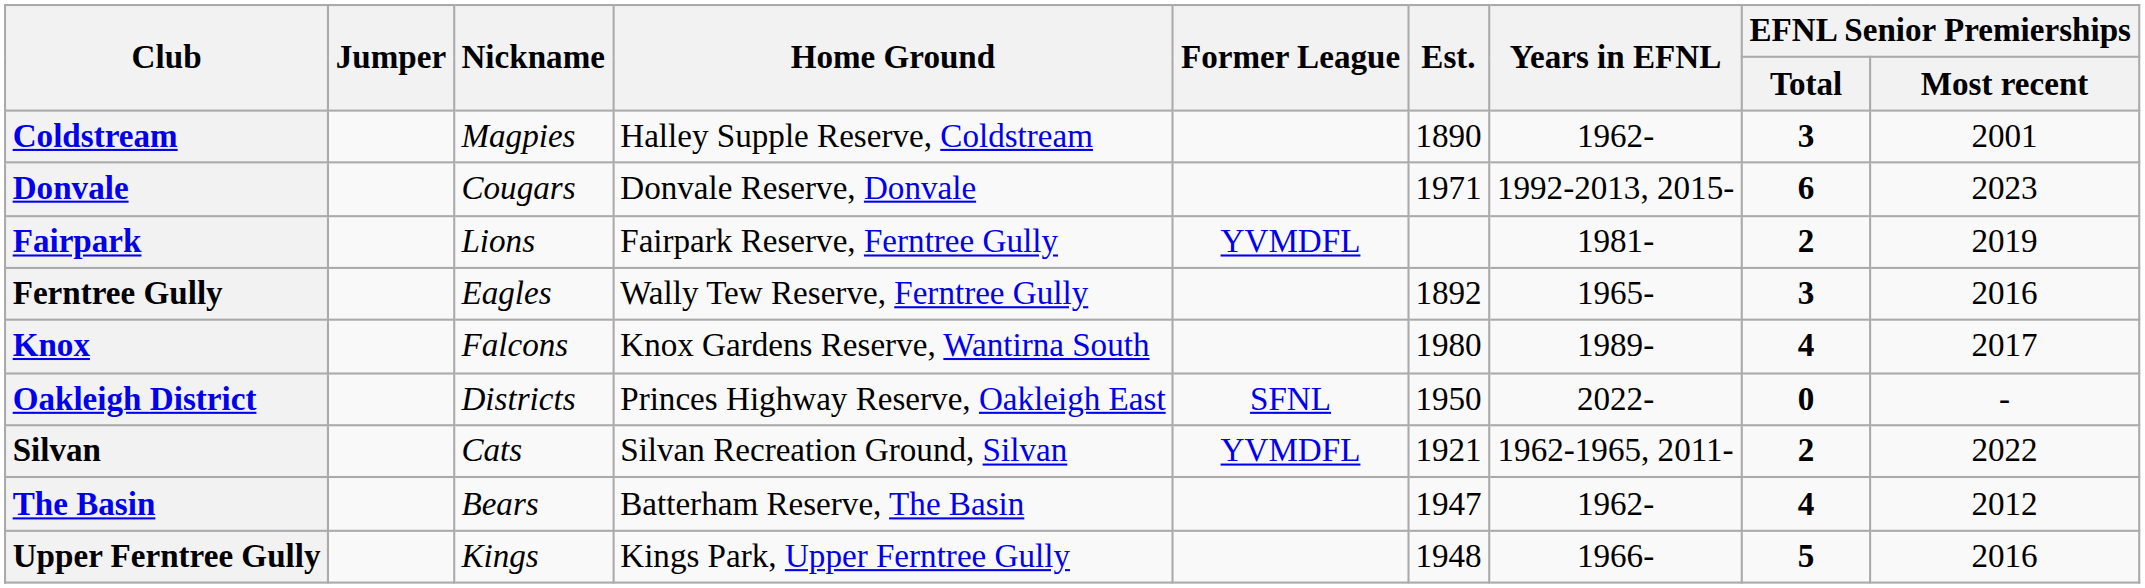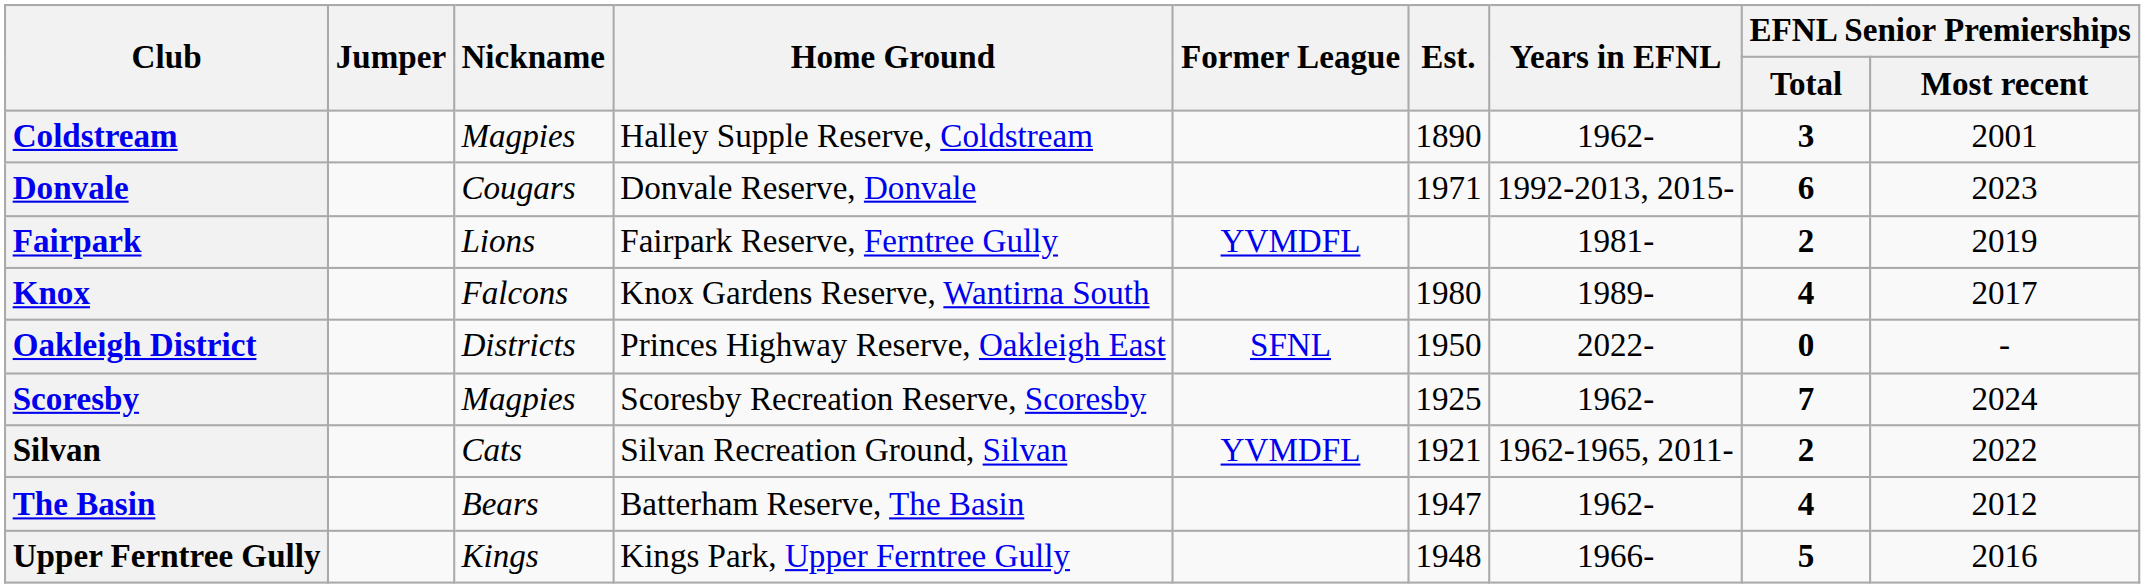- row: Ferntree Gully | Eagles | Wally Tew Reserve, Ferntree Gully | 1892 | 1965- | 3 | 2016
+ row: Scoresby | Magpies | Scoresby Recreation Reserve, Scoresby | 1925 | 1962- | 7 | 2024
